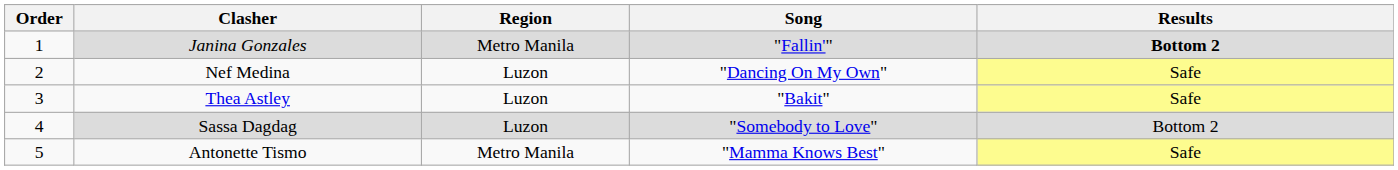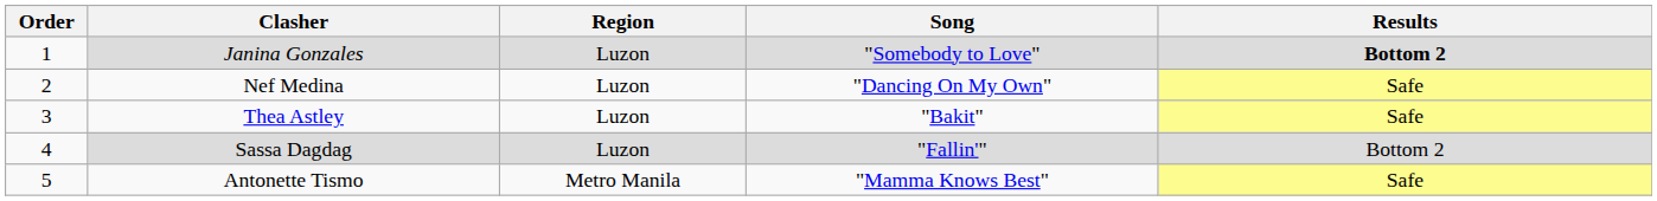Janina Gonzales | Region: Metro Manila -> Luzon
Janina Gonzales | Song: "Fallin'" -> "Somebody to Love"
Sassa Dagdag | Song: "Somebody to Love" -> "Fallin'"
